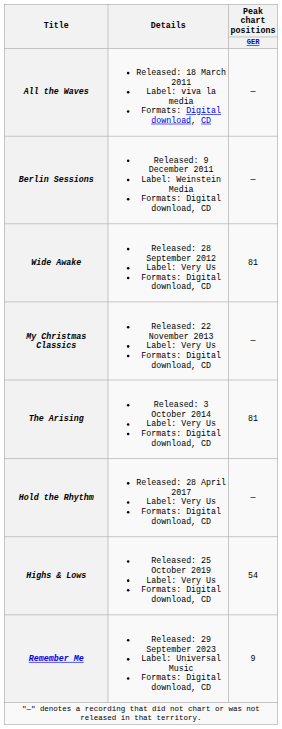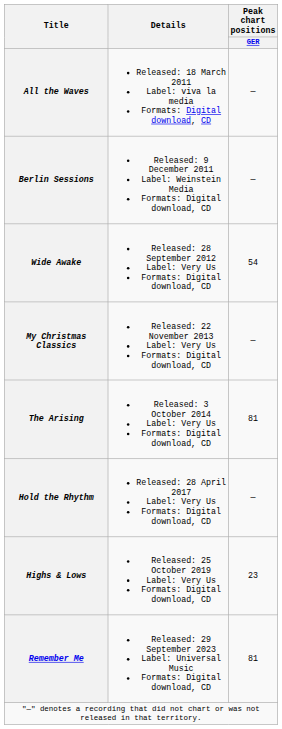Wide Awake | Peak chart positions / GER: 81 -> 54
Highs & Lows | Peak chart positions / GER: 54 -> 23
Remember Me | Peak chart positions / GER: 9 -> 81
